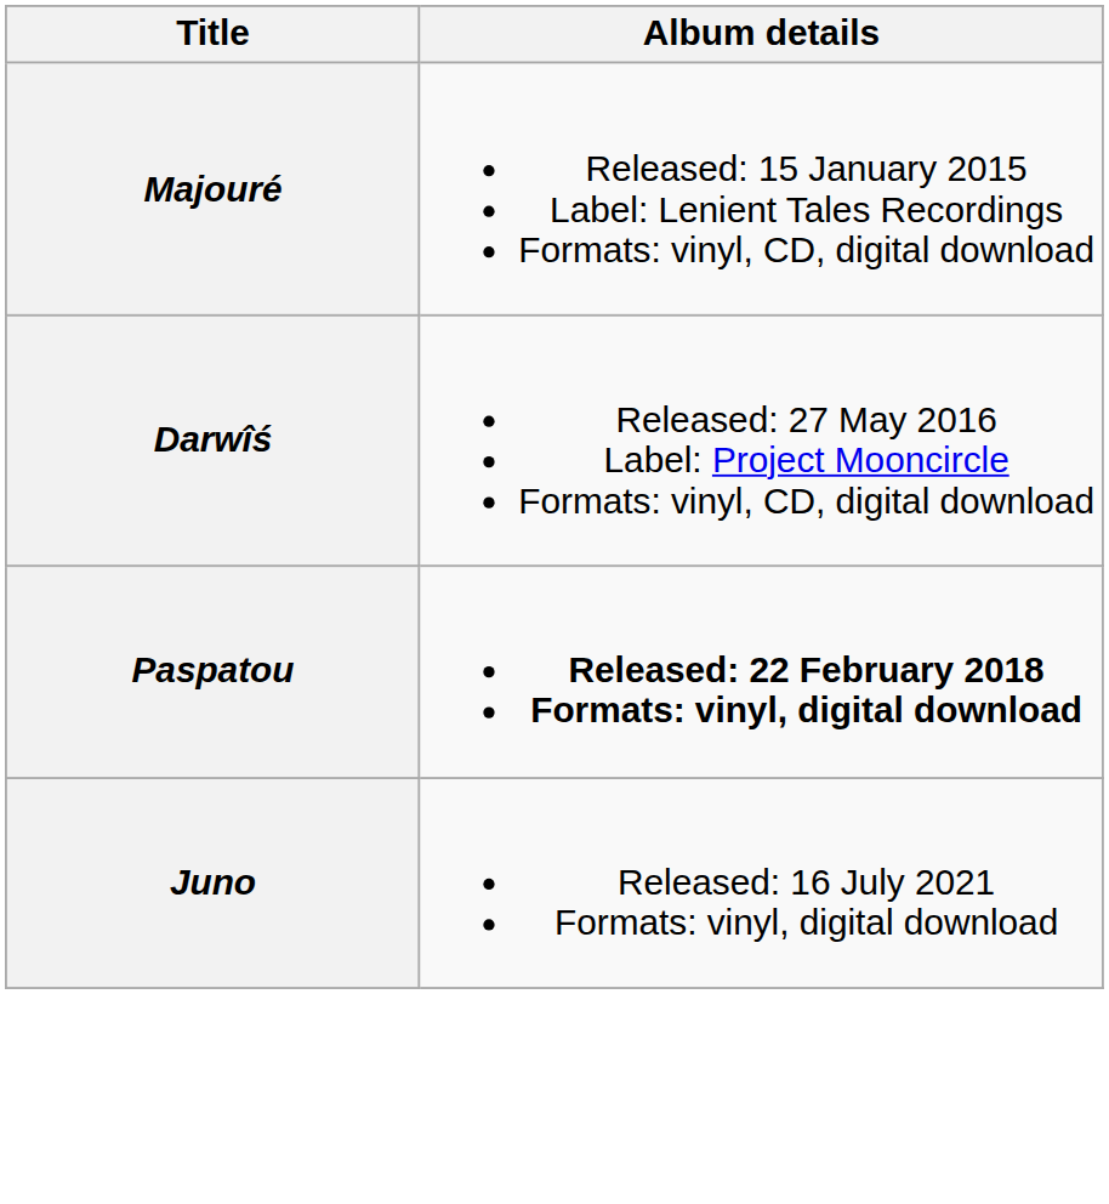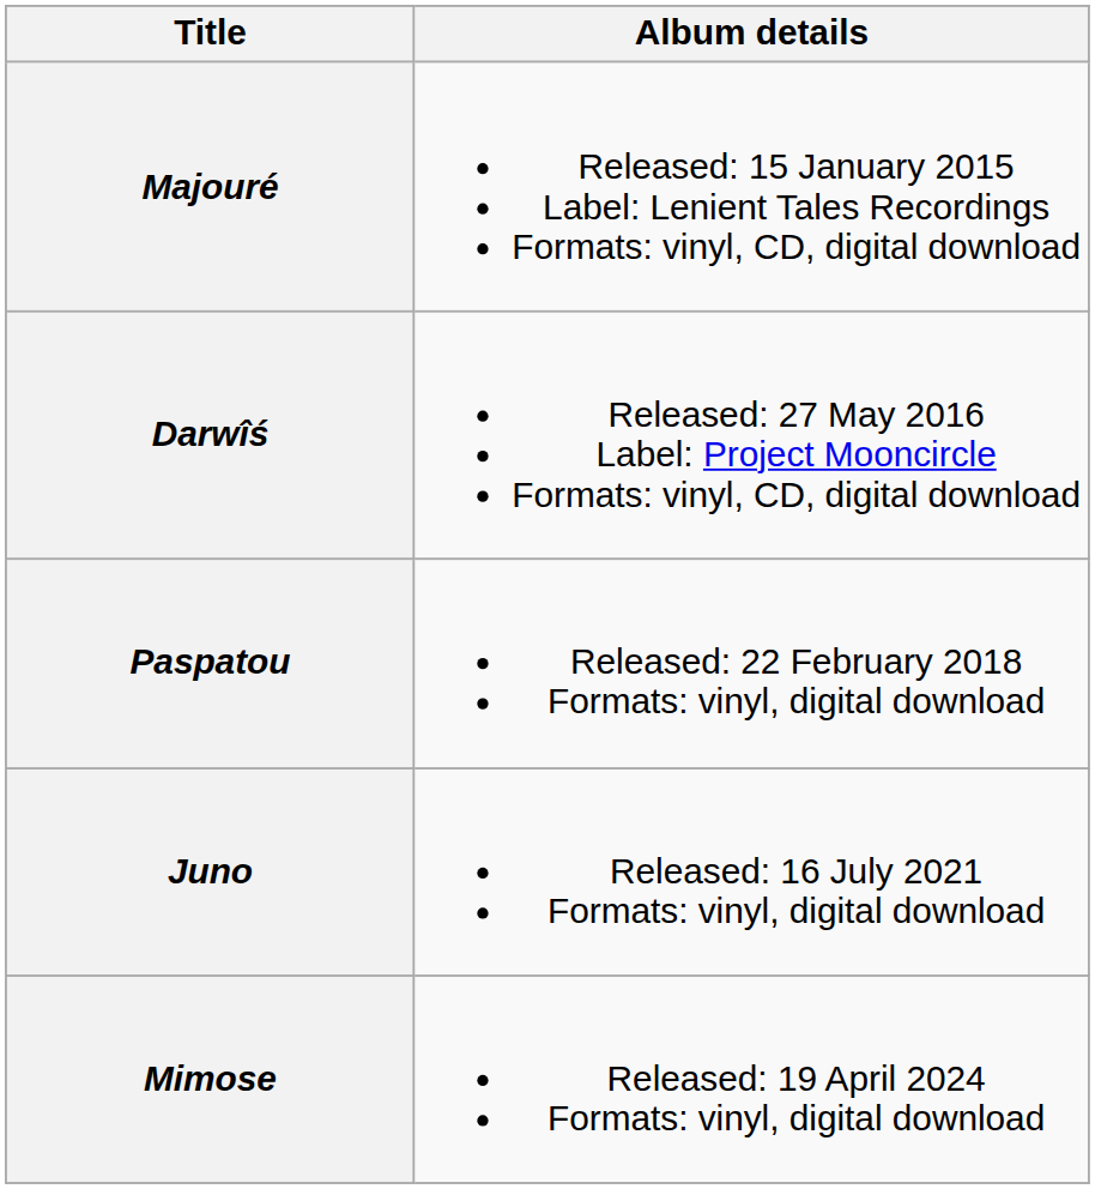Paspatou | Album details: bold -> normal
+ row: Mimose | Released: 19 April 2024 Formats: vinyl, digital download
